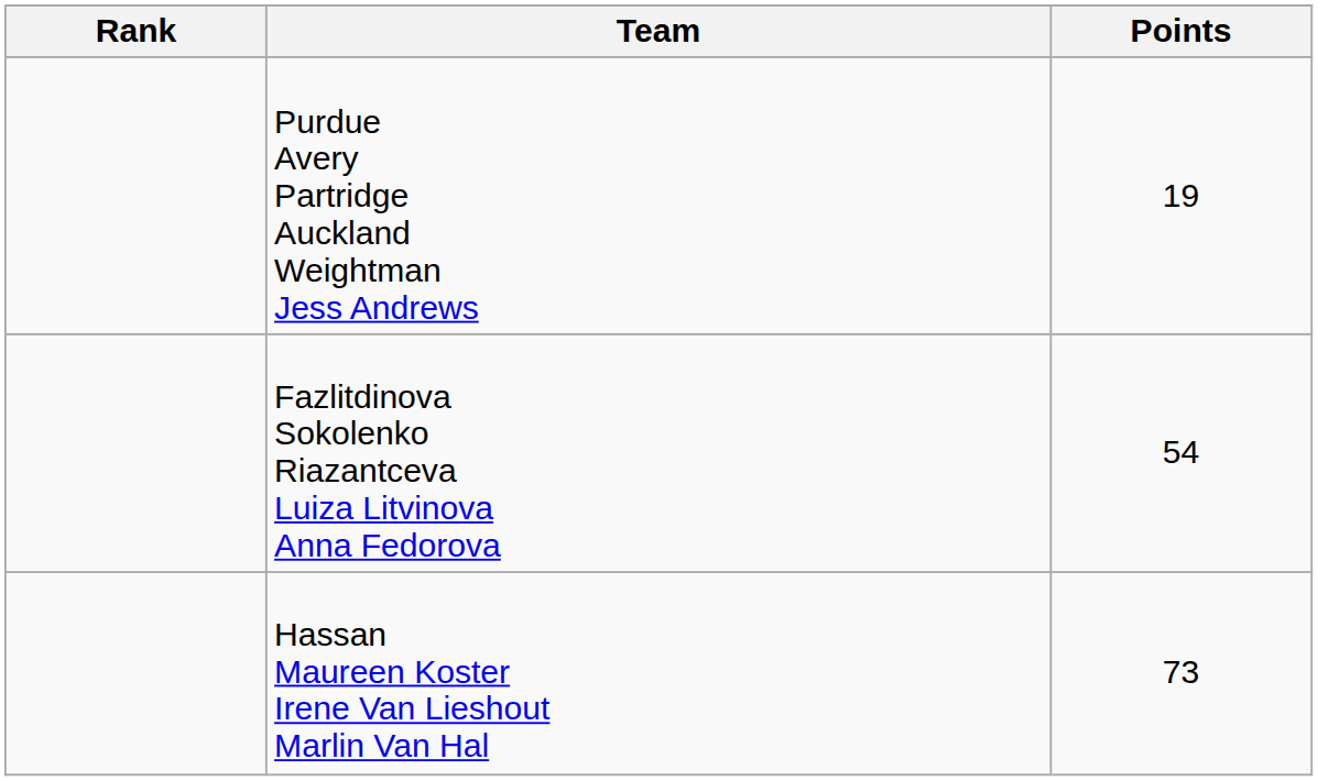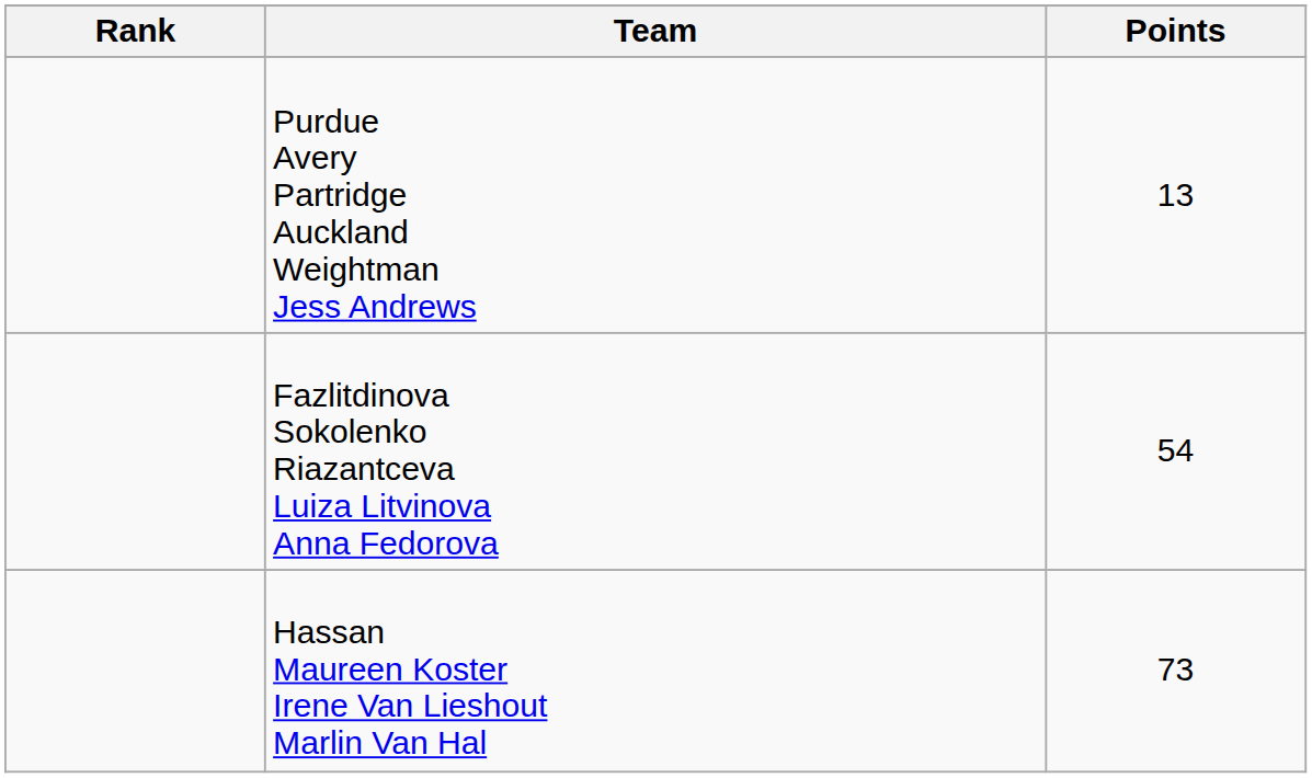Purdue Avery Partridge Auckland Weightman Jess Andrews | Points: 19 -> 13
